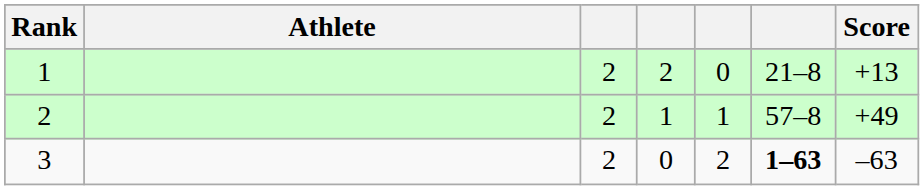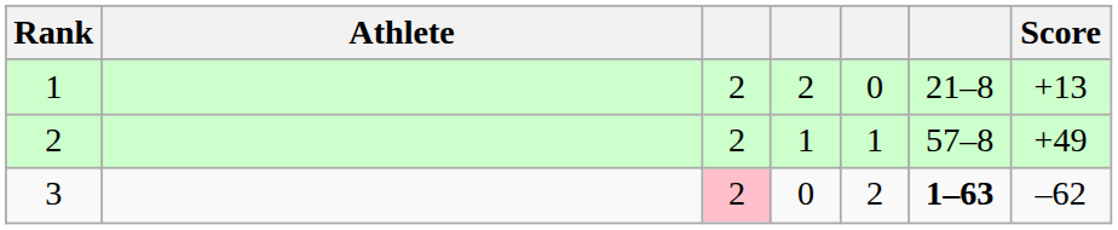3 | column 3: no background -> pink background
3 | Score: –63 -> –62
